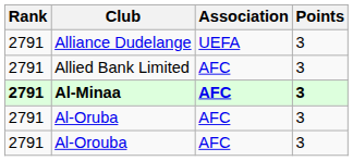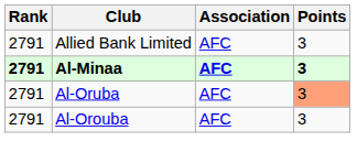- row: 2791 | Alliance Dudelange | UEFA | 3
Al-Oruba | Points: no background -> lightsalmon background
